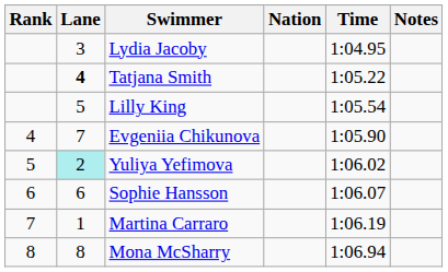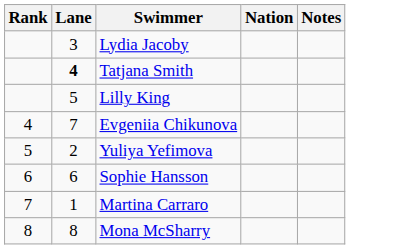- column: Time | 1:04.95 | 1:05.22 | 1:05.54 | 1:05.90 | 1:06.02 | 1:06.07 | 1:06.19 | 1:06.94
Yuliya Yefimova | Lane: paleturquoise background -> no background
